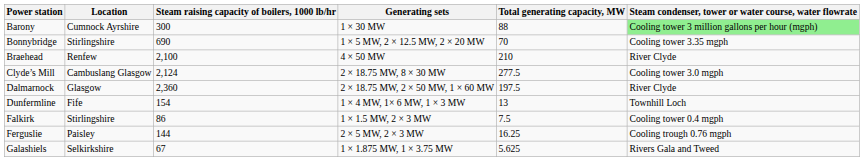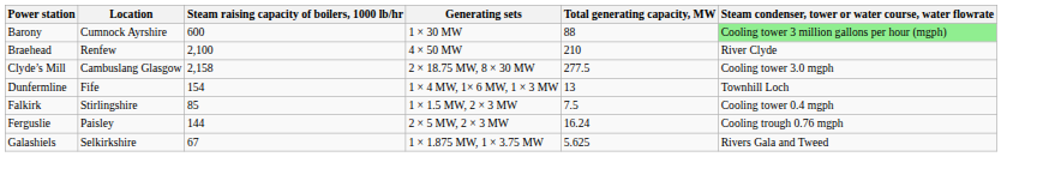Barony | Steam raising capacity of boilers, 1000 lb/hr: 300 -> 600
- row: Bonnybridge | Stirlingshire | 690 | 1 × 5 MW, 2 × 12.5 MW, 2 × 20 MW | 70 | Cooling tower 3.35 mgph
Clyde’s Mill | Steam raising capacity of boilers, 1000 lb/hr: 2,124 -> 2,158
- row: Dalmarnock | Glasgow | 2,360 | 2 × 18.75 MW, 2 × 50 MW, 1 × 60 MW | 197.5 | River Clyde
Falkirk | Steam raising capacity of boilers, 1000 lb/hr: 86 -> 85
Ferguslie | Total generating capacity, MW: 16.25 -> 16.24
